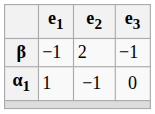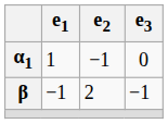rows swapped: α1 <-> β
